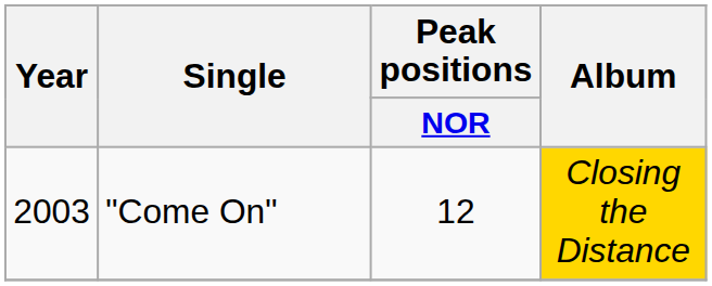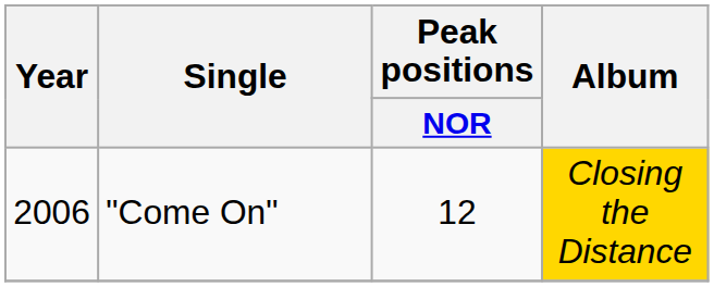"Come On" | Year: 2003 -> 2006
